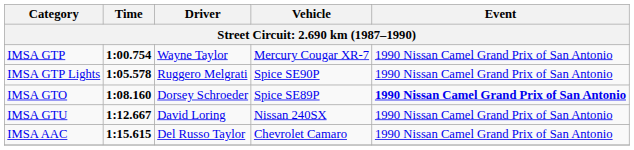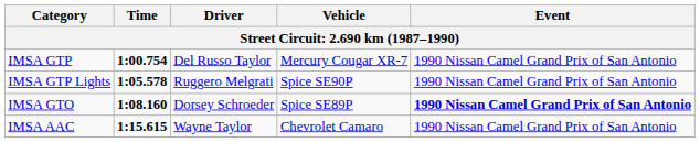IMSA GTP | Driver: Wayne Taylor -> Del Russo Taylor
- row: IMSA GTU | 1:12.667 | David Loring | Nissan 240SX | 1990 Nissan Camel Grand Prix of San Antonio
IMSA AAC | Driver: Del Russo Taylor -> Wayne Taylor
